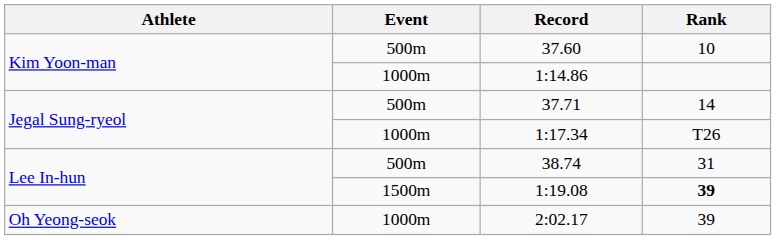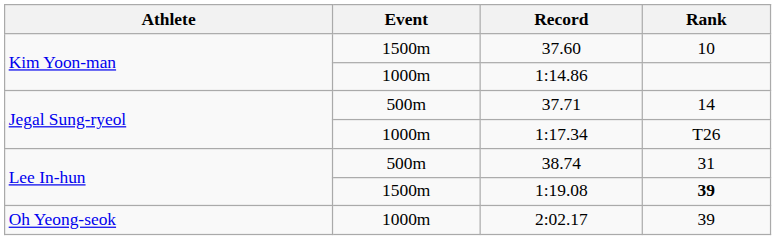37.60 | Event: 500m -> 1500m
